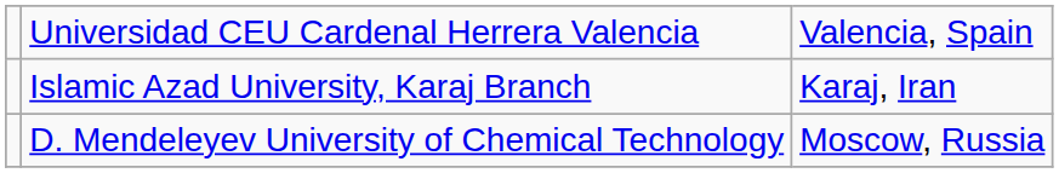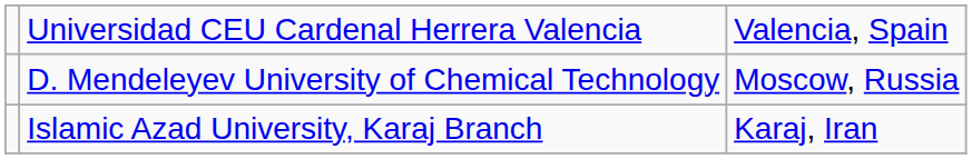rows swapped: D. Mendeleyev University of Chemical Technology <-> Islamic Azad University, Karaj Branch
